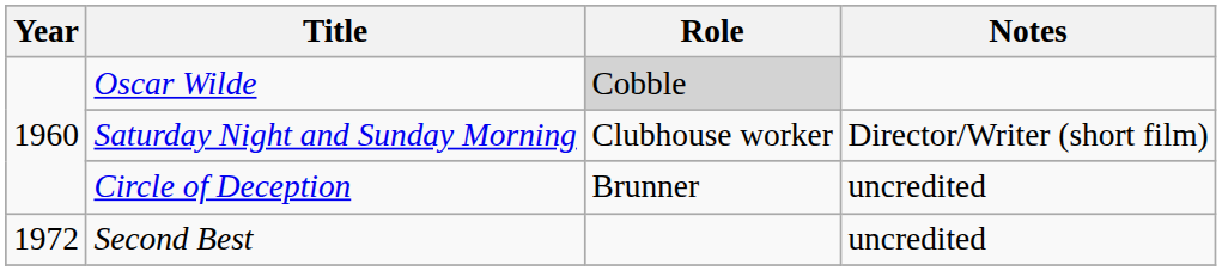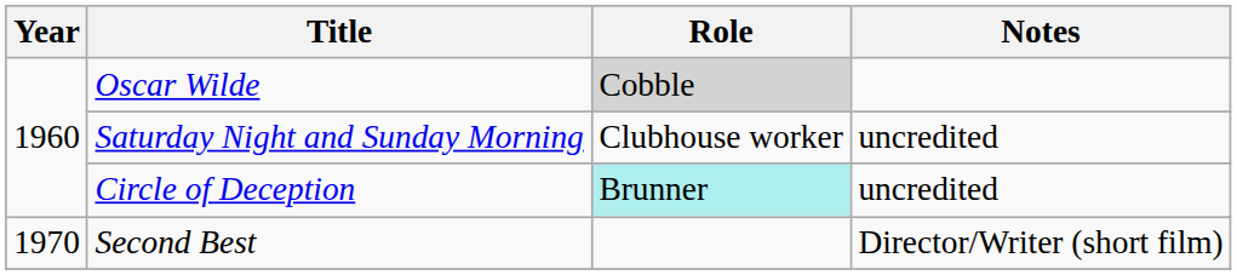Saturday Night and Sunday Morning | Notes: Director/Writer (short film) -> uncredited
Circle of Deception | Role: no background -> paleturquoise background
Second Best | Year: 1972 -> 1970
Second Best | Notes: uncredited -> Director/Writer (short film)
